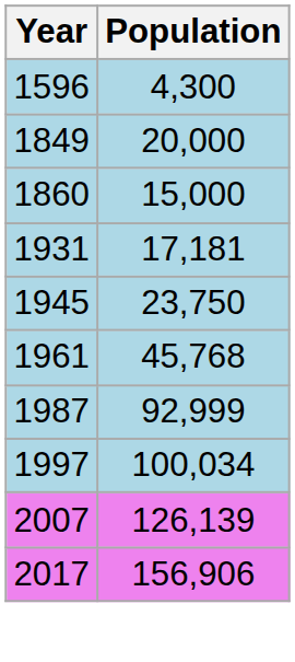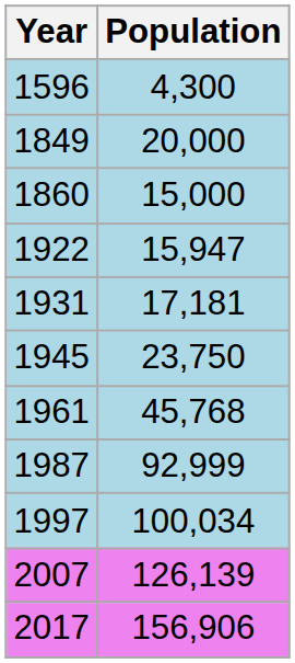+ row: 1922 | 15,947
